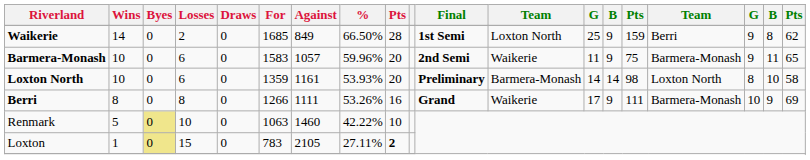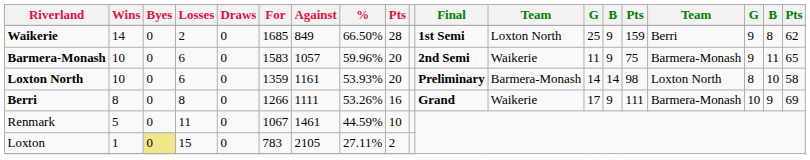Renmark | Byes: khaki background -> no background
Renmark | Losses: 10 -> 11
Renmark | For: 1063 -> 1067
Renmark | Against: 1460 -> 1461
Renmark | %: 42.22% -> 44.59%
Loxton | column 9: bold -> normal
